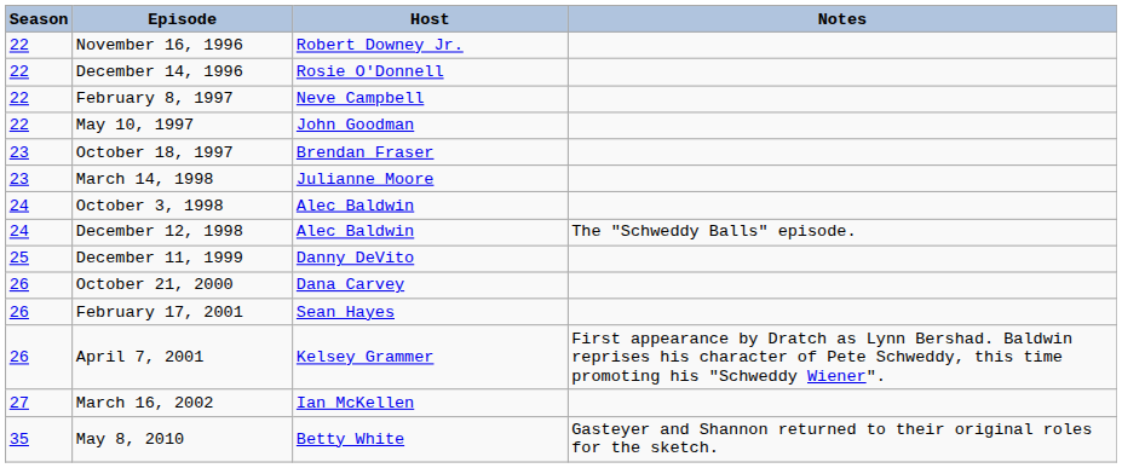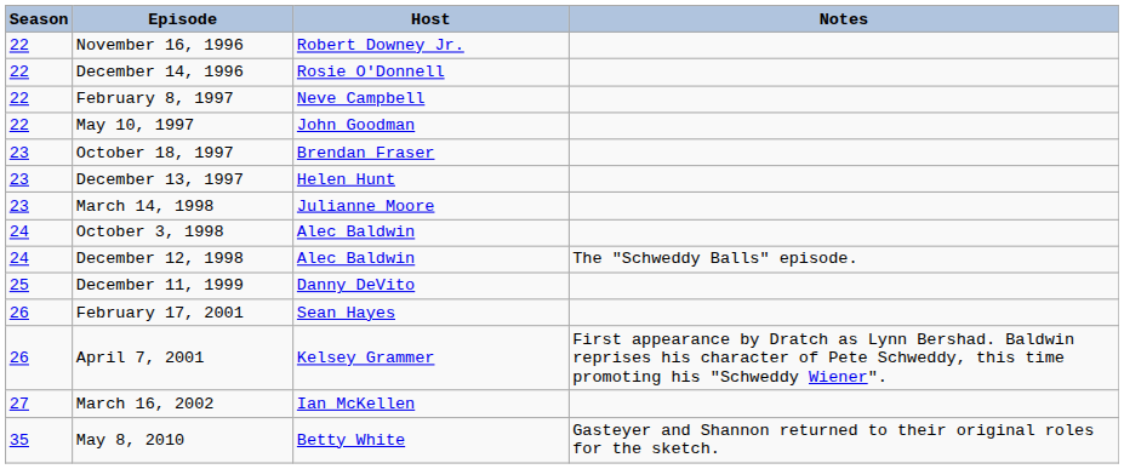+ row: 23 | December 13, 1997 | Helen Hunt
- row: 26 | October 21, 2000 | Dana Carvey
